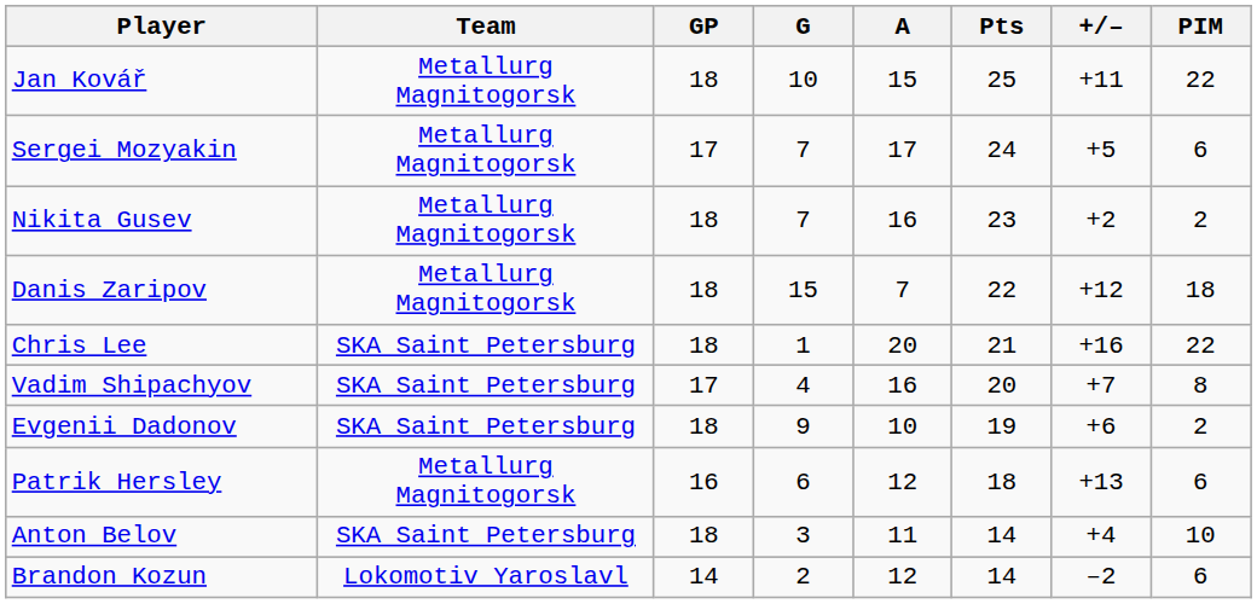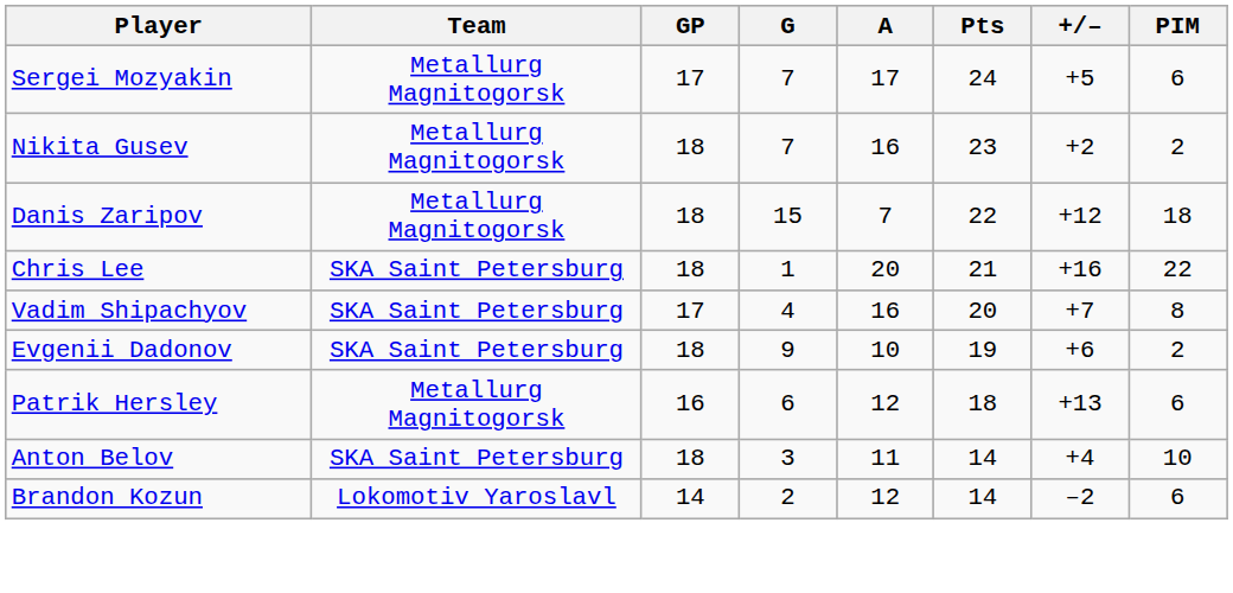- row: Jan Kovář | Metallurg Magnitogorsk | 18 | 10 | 15 | 25 | +11 | 22
